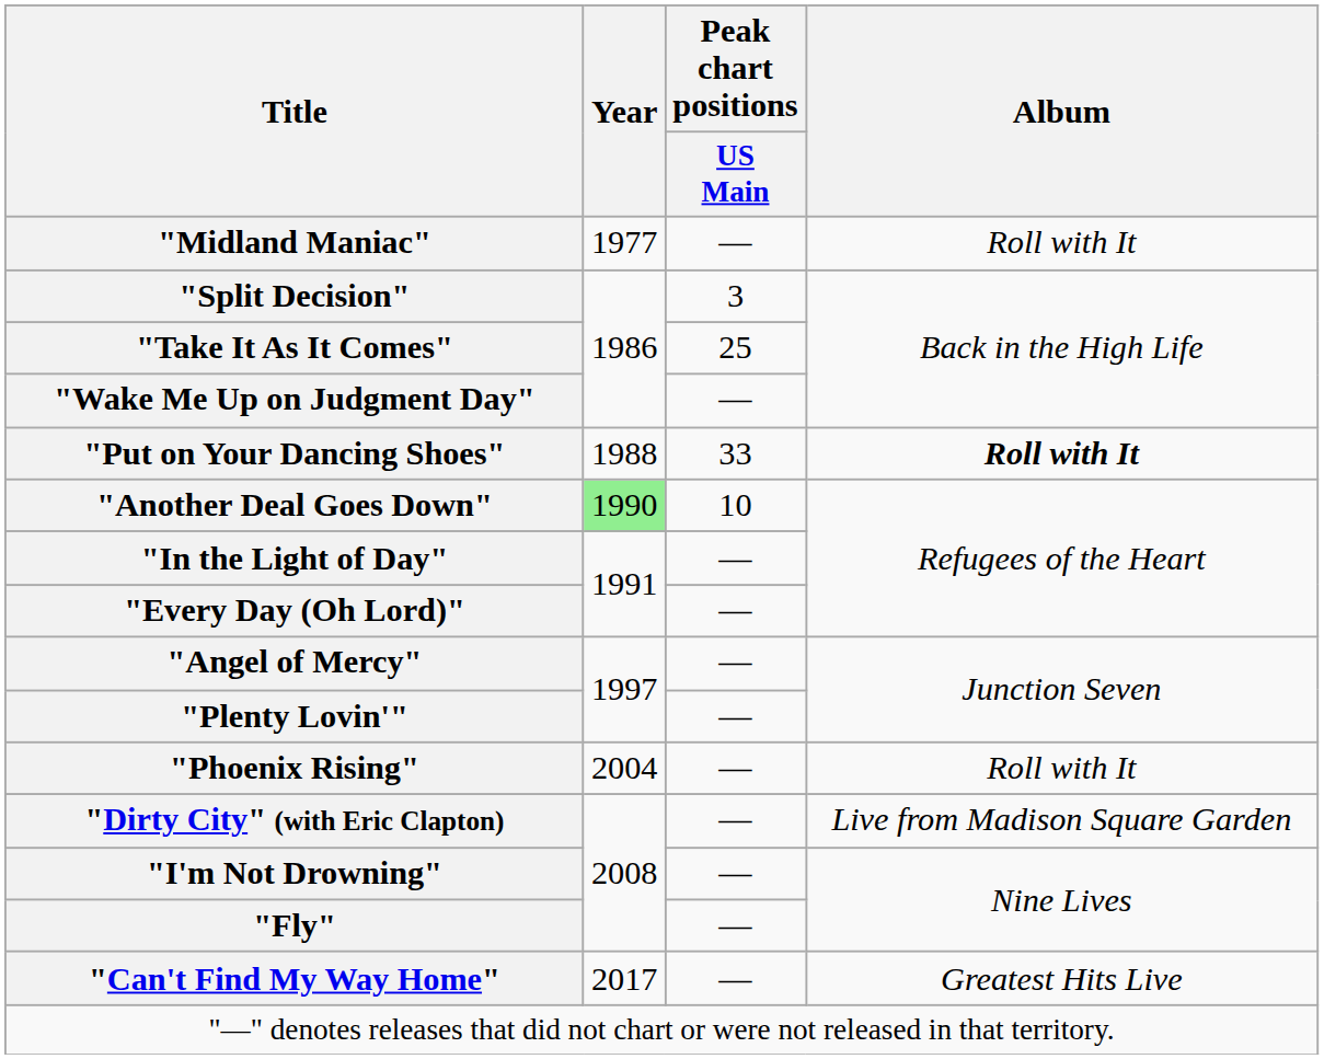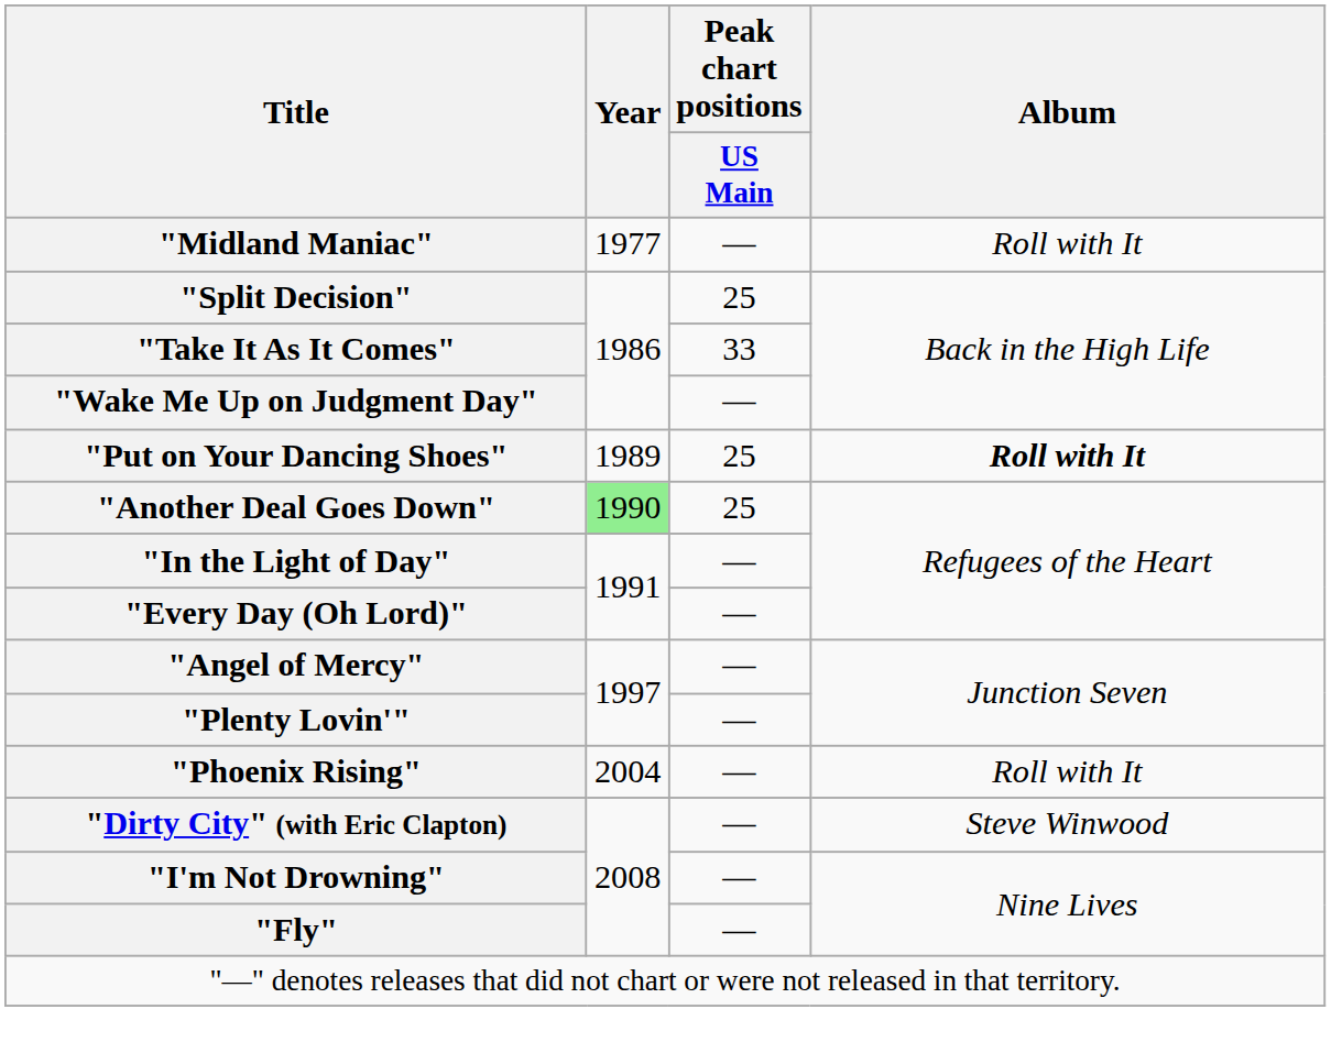"Split Decision" | Peak chart positions / US Main: 3 -> 25
"Take It As It Comes" | Peak chart positions / US Main: 25 -> 33
"Put on Your Dancing Shoes" | Year: 1988 -> 1989
"Put on Your Dancing Shoes" | Peak chart positions / US Main: 33 -> 25
"Another Deal Goes Down" | Peak chart positions / US Main: 10 -> 25
"Dirty City" (with Eric Clapton) | Album: Live from Madison Square Garden -> Steve Winwood
- row: "Can't Find My Way Home" | 2017 | — | Greatest Hits Live
